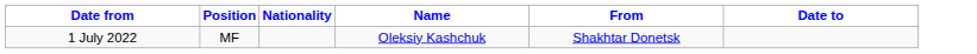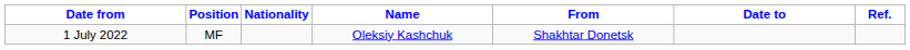+ column: Ref.
